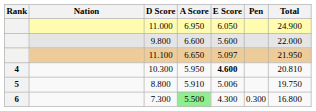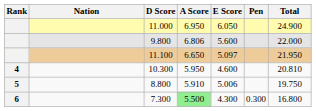9.800 | A Score: 6.600 -> 6.806
10.300 | E Score: bold -> normal
